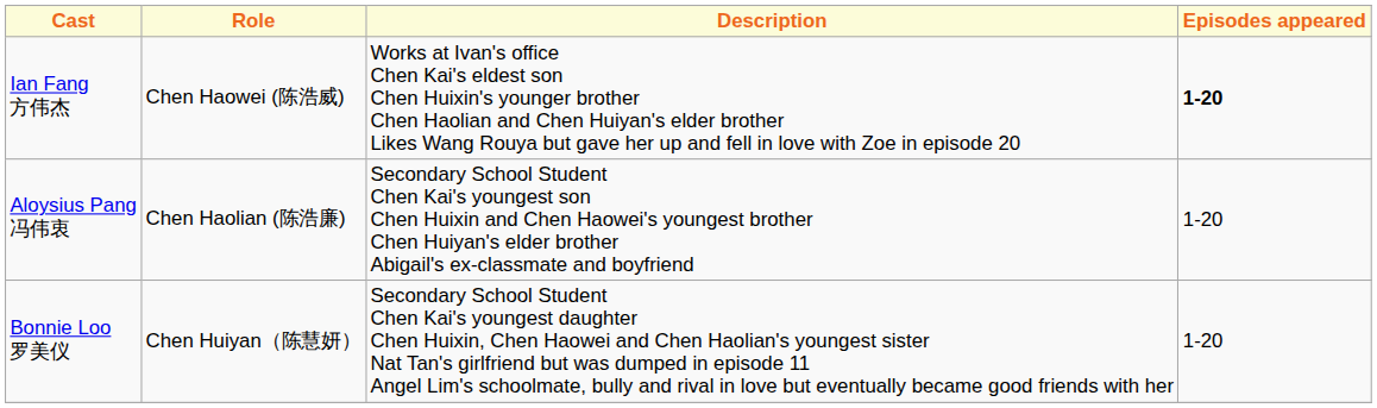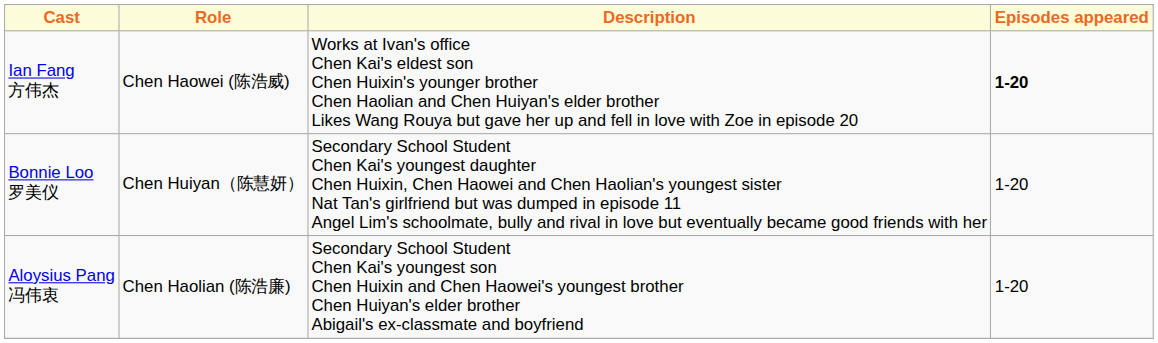rows swapped: Aloysius Pang 冯伟衷 <-> Bonnie Loo 罗美仪
